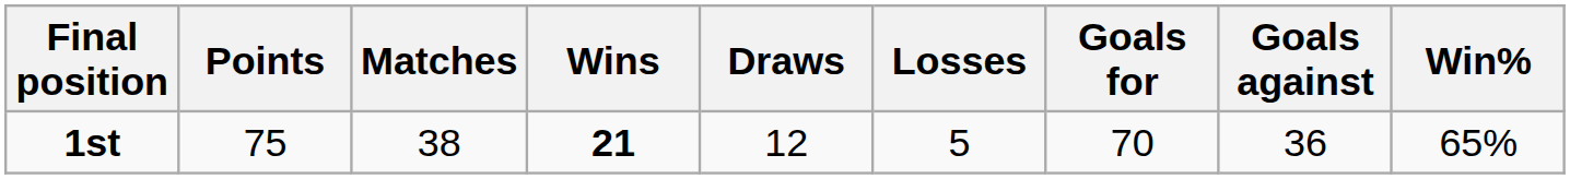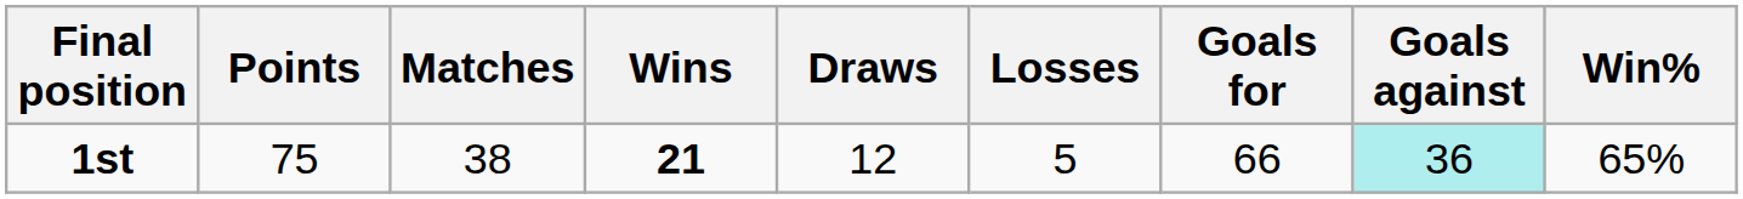1st | Goals for: 70 -> 66
1st | Goals against: no background -> paleturquoise background
